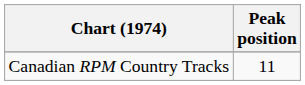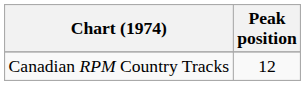Canadian RPM Country Tracks | Peak position: 11 -> 12
